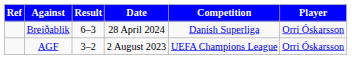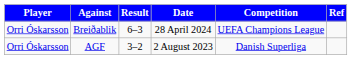columns swapped: Player <-> Ref
Breiðablik | Competition: Danish Superliga -> UEFA Champions League
AGF | Competition: UEFA Champions League -> Danish Superliga
